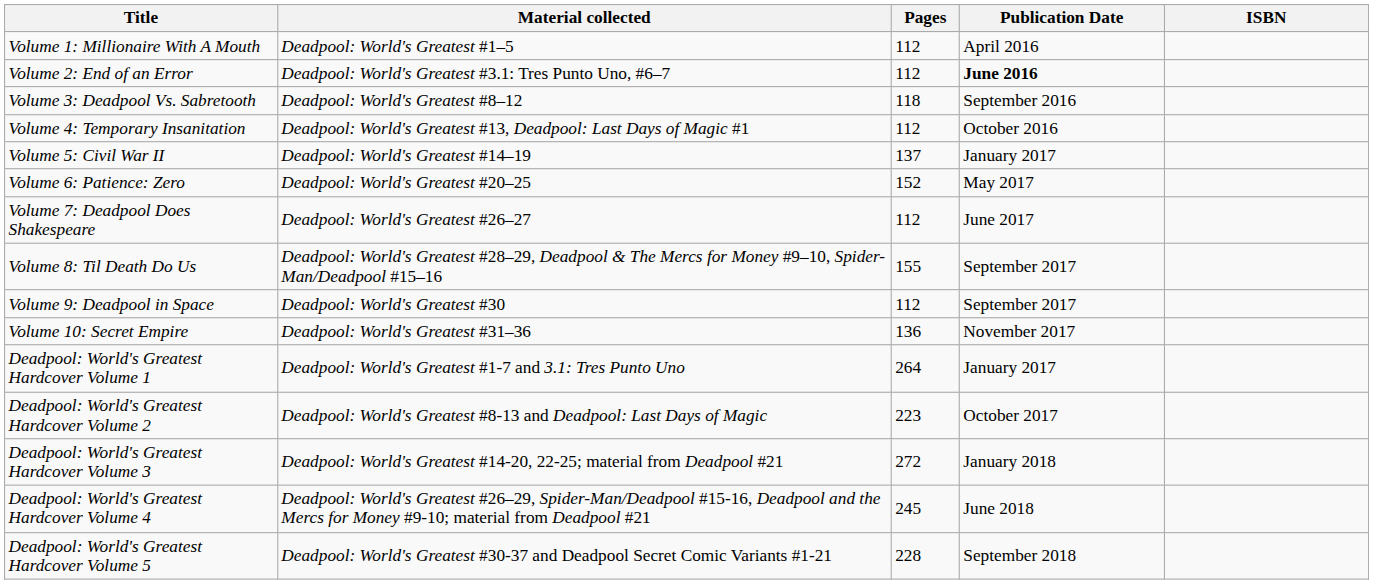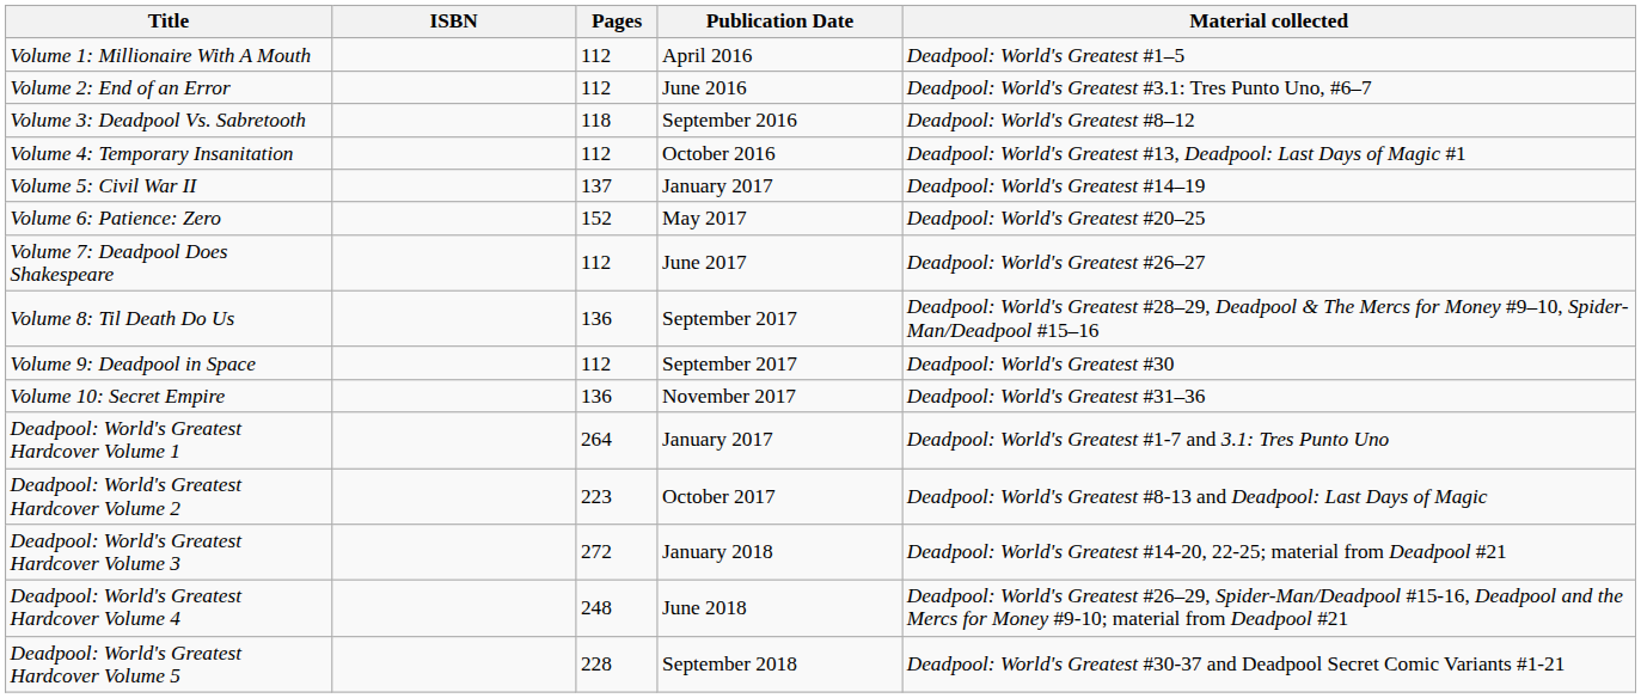columns swapped: Material collected <-> ISBN
Volume 2: End of an Error | Publication Date: bold -> normal
Volume 8: Til Death Do Us | Pages: 155 -> 136
Deadpool: World's Greatest Hardcover Volume 4 | Pages: 245 -> 248
